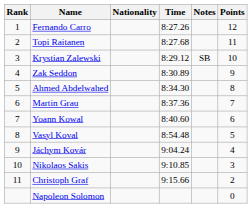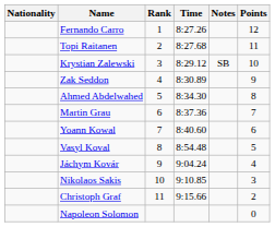columns swapped: Rank <-> Nationality
